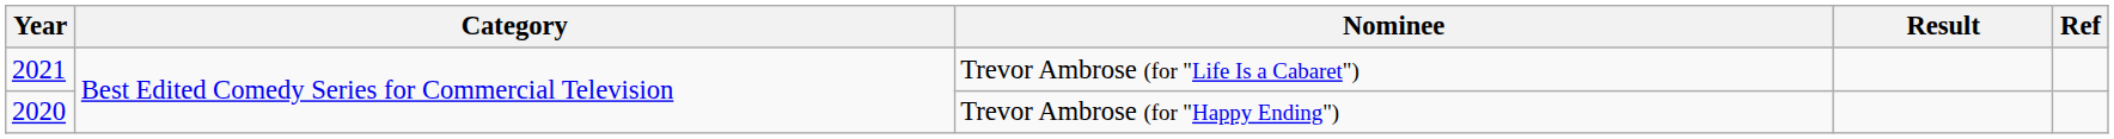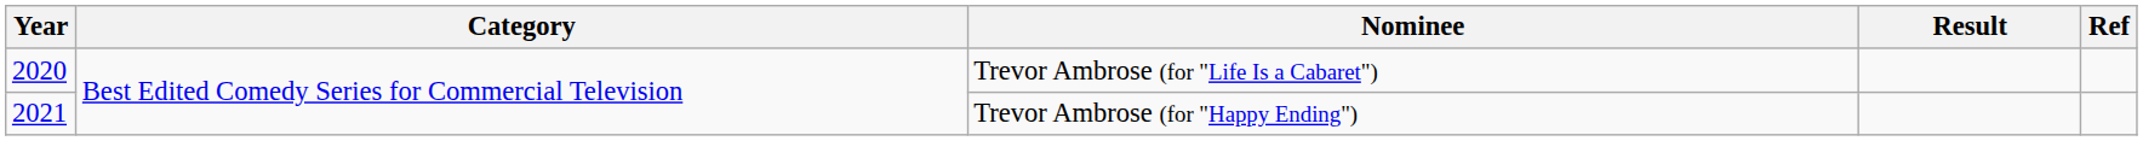Trevor Ambrose (for "Life Is a Cabaret") | Year: 2021 -> 2020
Trevor Ambrose (for "Happy Ending") | Year: 2020 -> 2021
